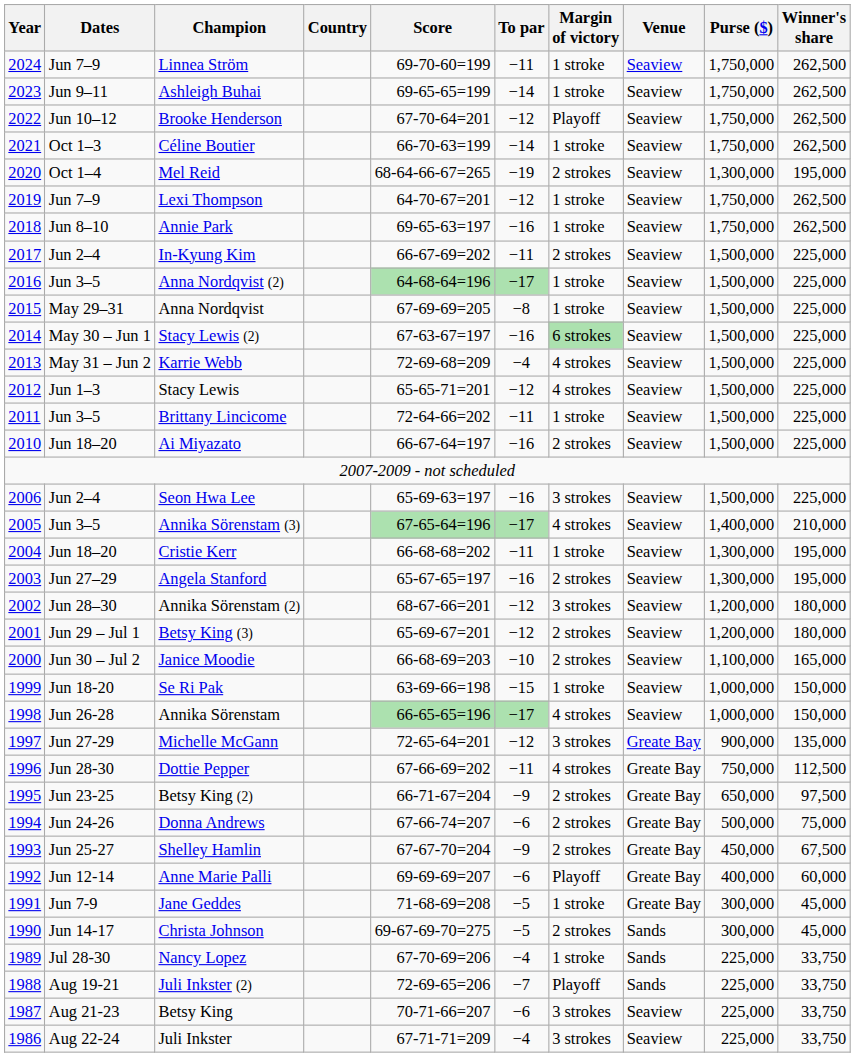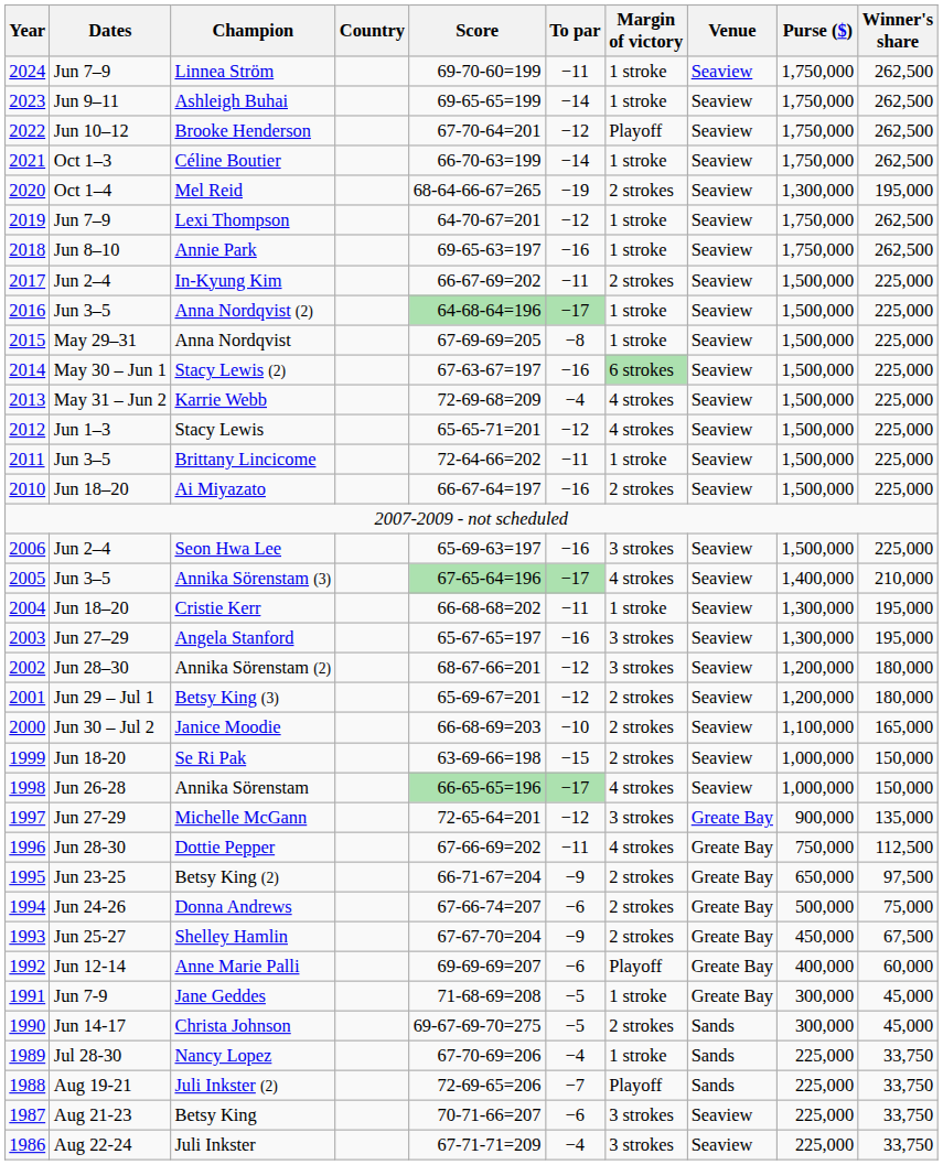Angela Stanford | Margin of victory: 2 strokes -> 3 strokes
Se Ri Pak | Margin of victory: 1 stroke -> 2 strokes
